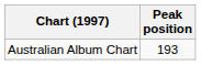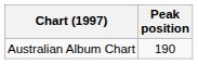Australian Album Chart | Peak position: 193 -> 190
